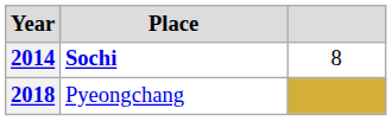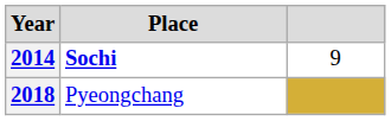2014 | column 3: 8 -> 9
